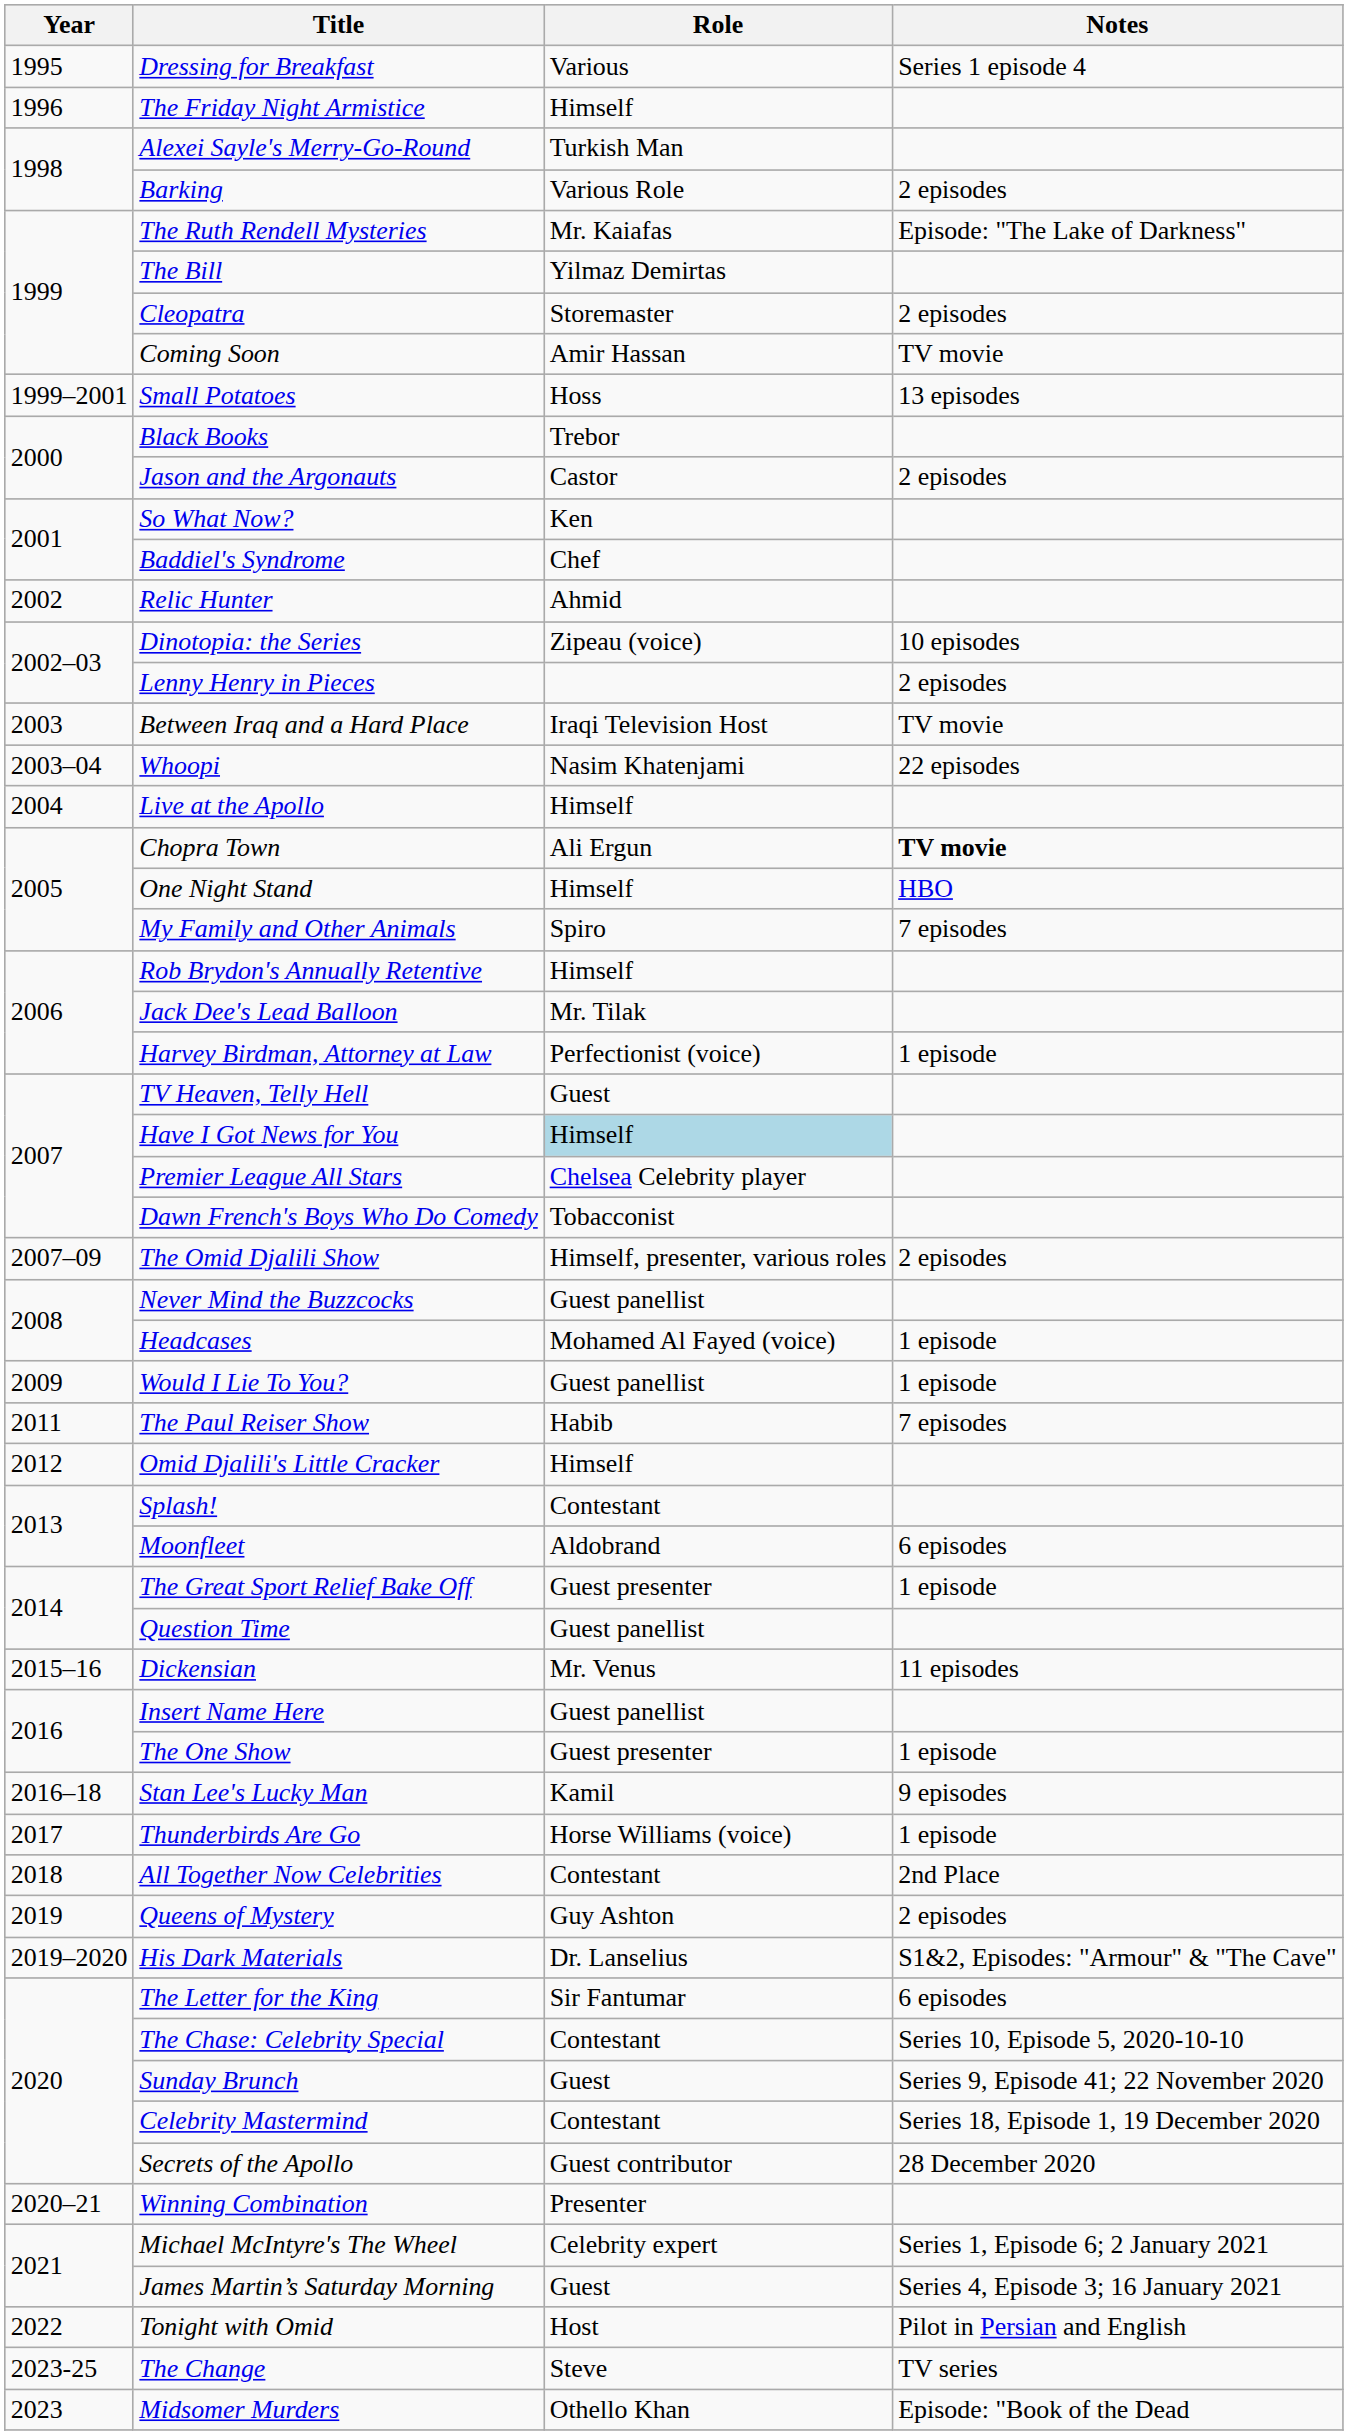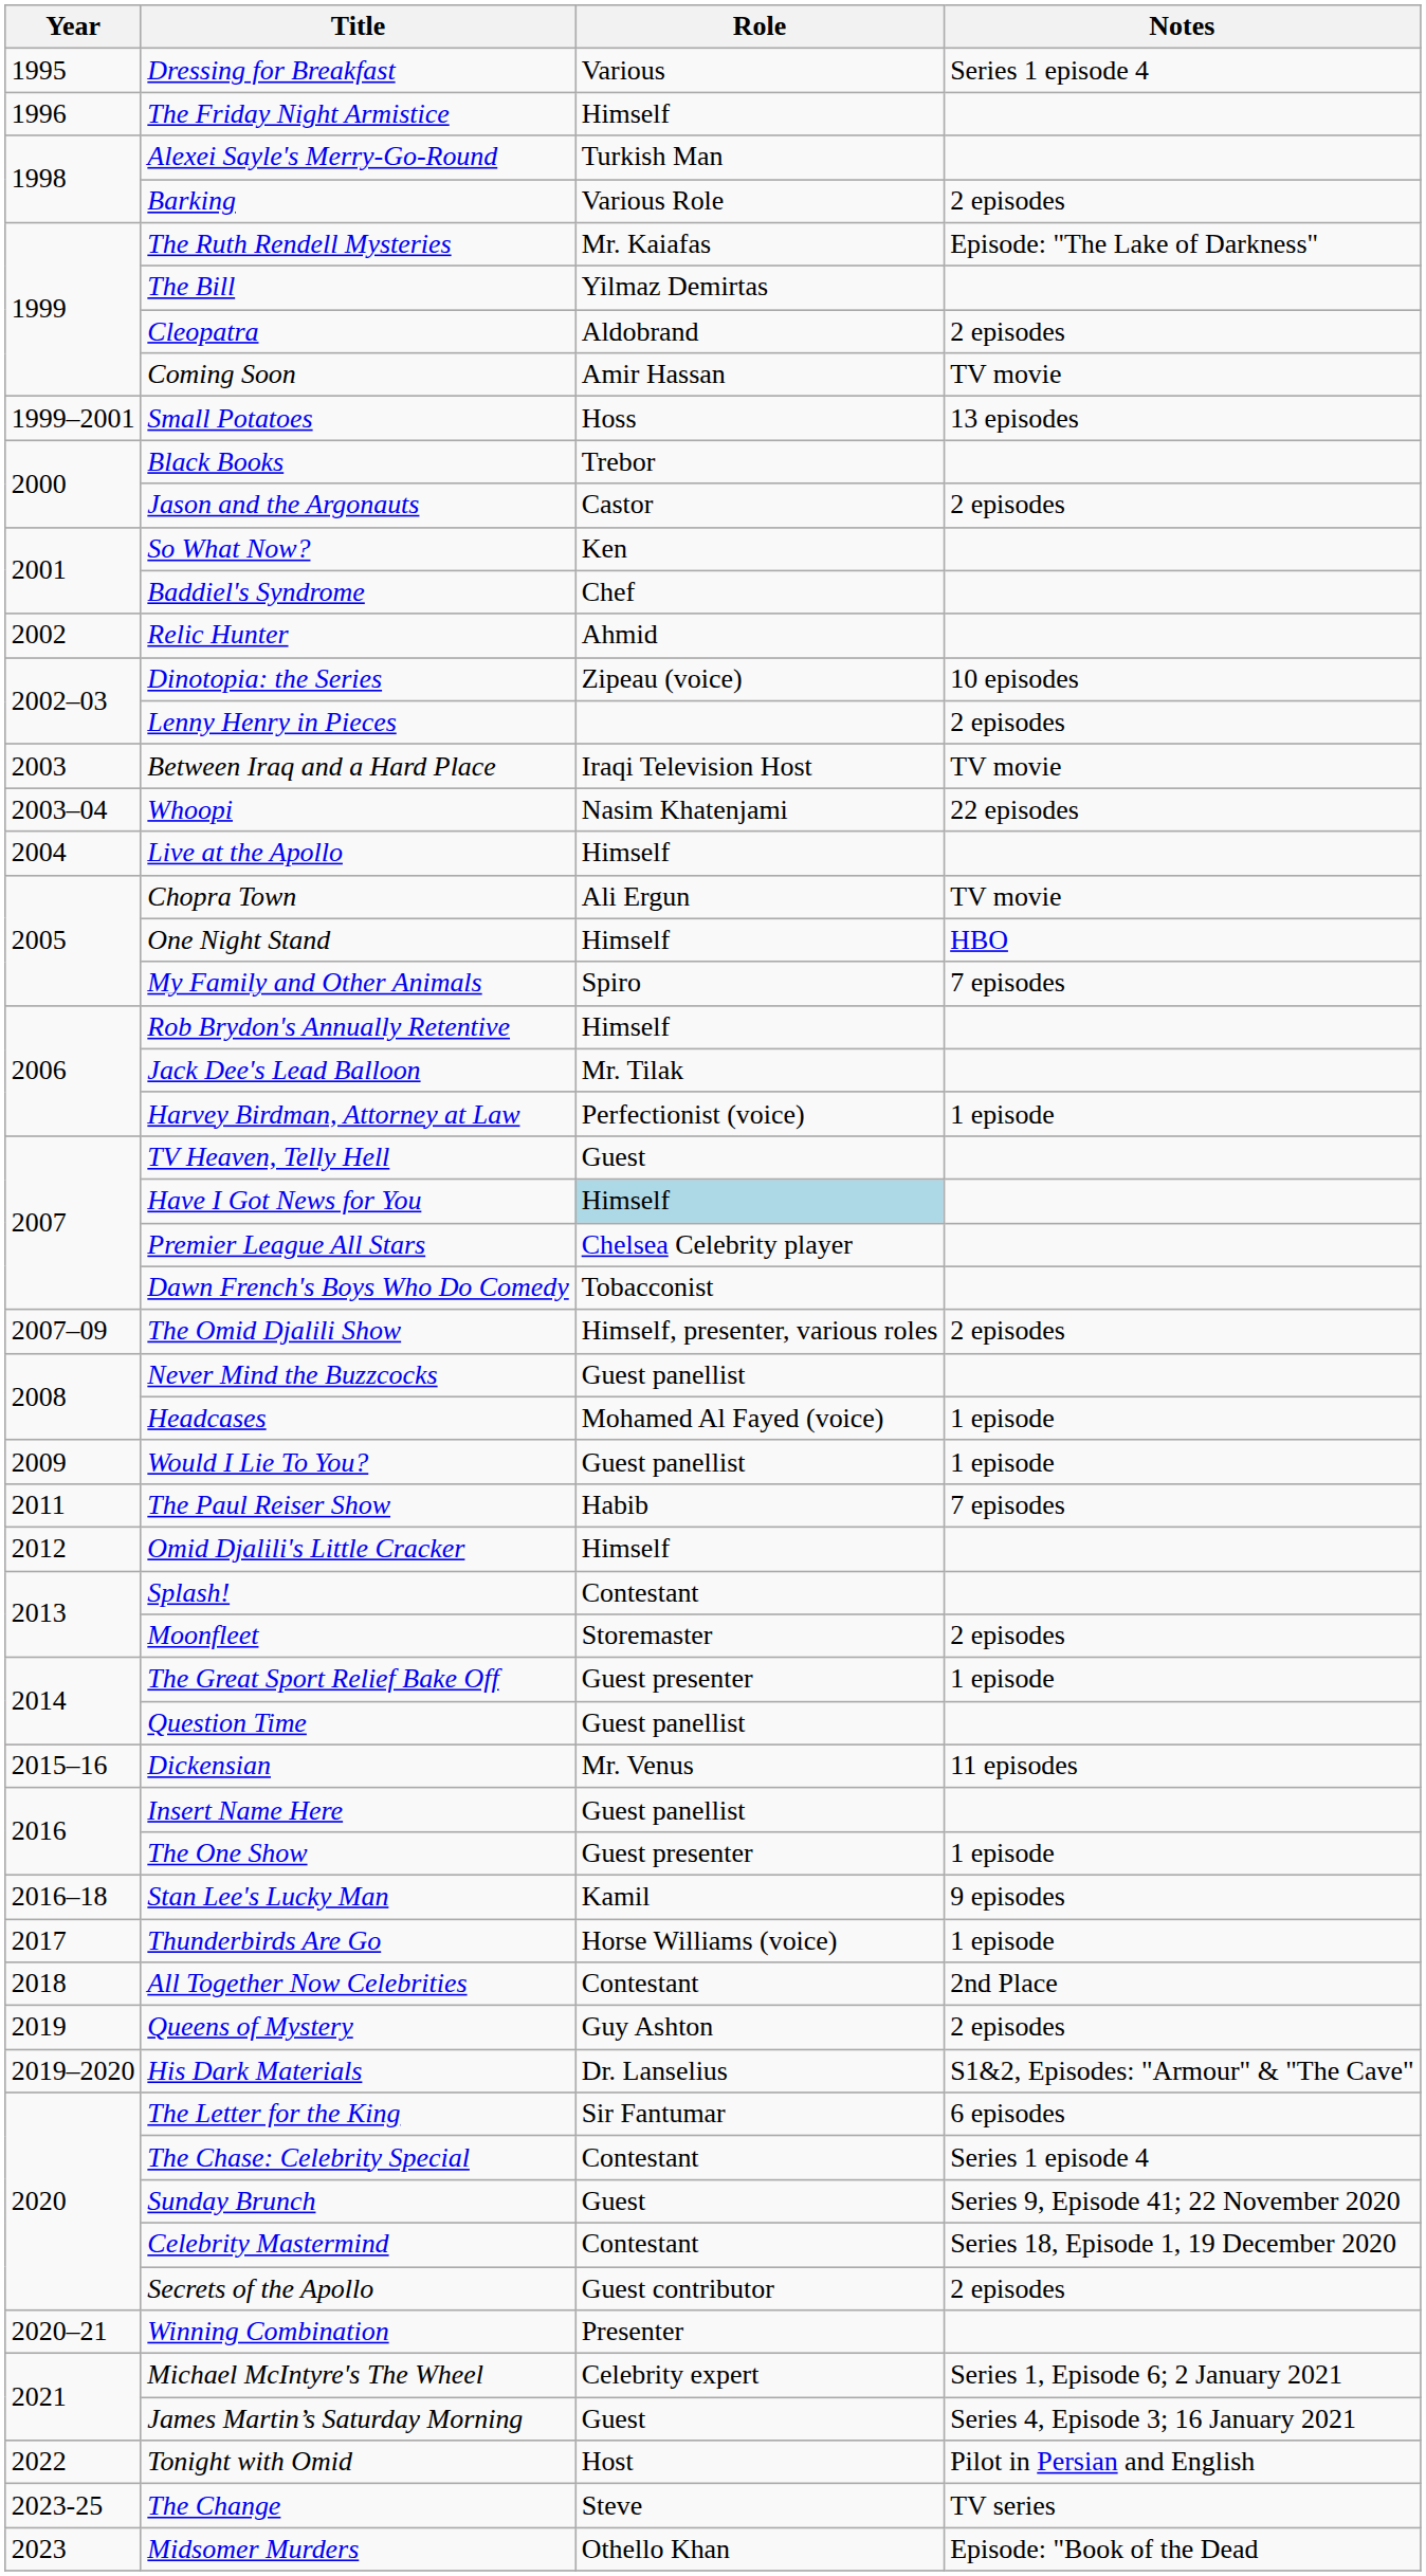Cleopatra | Role: Storemaster -> Aldobrand
Chopra Town | Notes: bold -> normal
Moonfleet | Role: Aldobrand -> Storemaster
Moonfleet | Notes: 6 episodes -> 2 episodes
The Chase: Celebrity Special | Notes: Series 10, Episode 5, 2020-10-10 -> Series 1 episode 4
Secrets of the Apollo | Notes: 28 December 2020 -> 2 episodes
